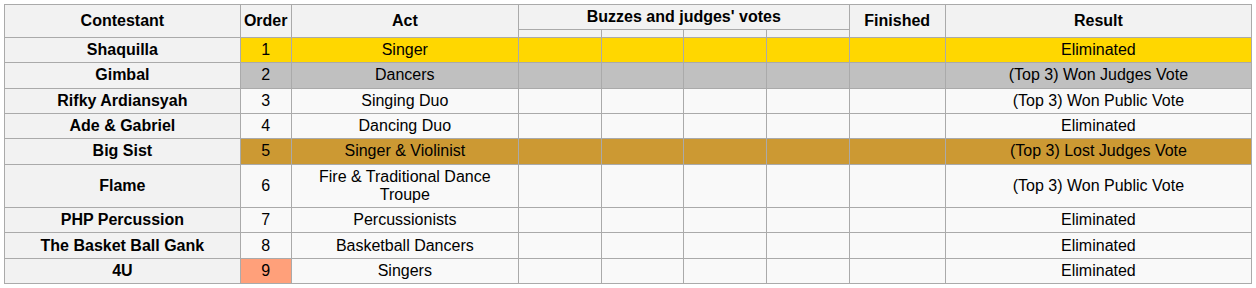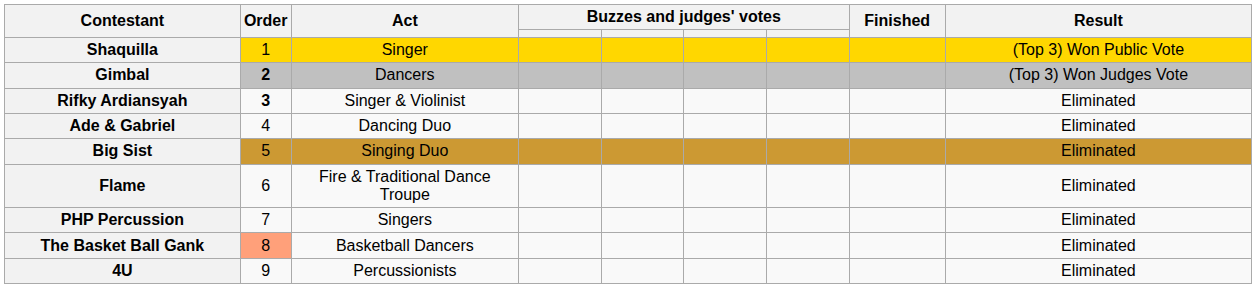Shaquilla | Result: Eliminated -> (Top 3) Won Public Vote
Gimbal | Order: normal -> bold
Rifky Ardiansyah | Order: normal -> bold
Rifky Ardiansyah | Act: Singing Duo -> Singer & Violinist
Rifky Ardiansyah | Result: (Top 3) Won Public Vote -> Eliminated
Big Sist | Act: Singer & Violinist -> Singing Duo
Big Sist | Result: (Top 3) Lost Judges Vote -> Eliminated
Flame | Result: (Top 3) Won Public Vote -> Eliminated
PHP Percussion | Act: Percussionists -> Singers
The Basket Ball Gank | Order: no background -> lightsalmon background
4U | Order: lightsalmon background -> no background
4U | Act: Singers -> Percussionists
